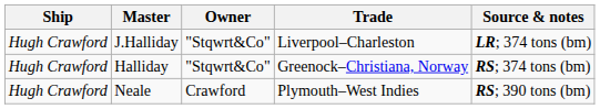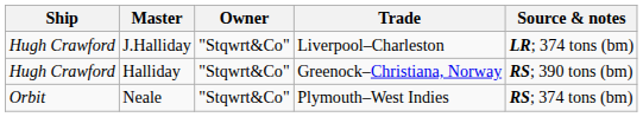Halliday | Source & notes: RS; 374 tons (bm) -> RS; 390 tons (bm)
Neale | Ship: Hugh Crawford -> Orbit
Neale | Owner: Crawford -> "Stqwrt&Co"
Neale | Source & notes: RS; 390 tons (bm) -> RS; 374 tons (bm)
